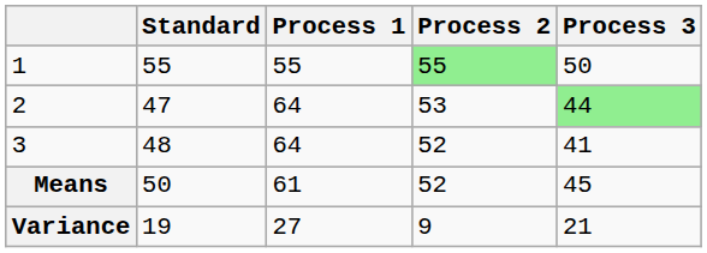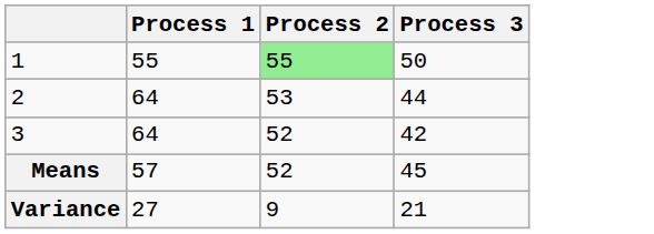- column: Standard | 55 | 47 | 48 | 50 | 19
2 | Process 3: lightgreen background -> no background
3 | Process 3: 41 -> 42
Means | Process 1: 61 -> 57
